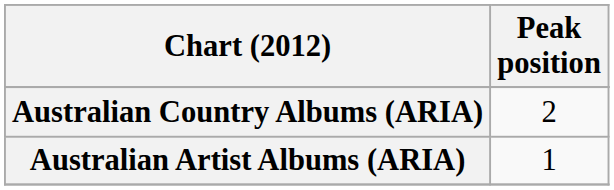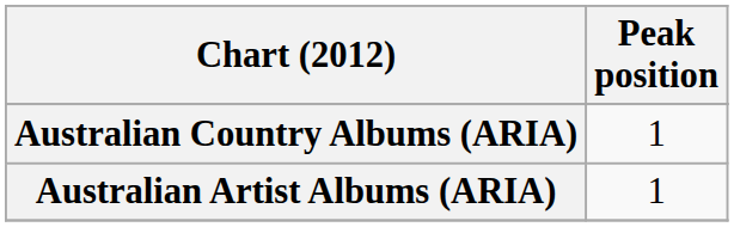Australian Country Albums (ARIA) | Peak position: 2 -> 1
